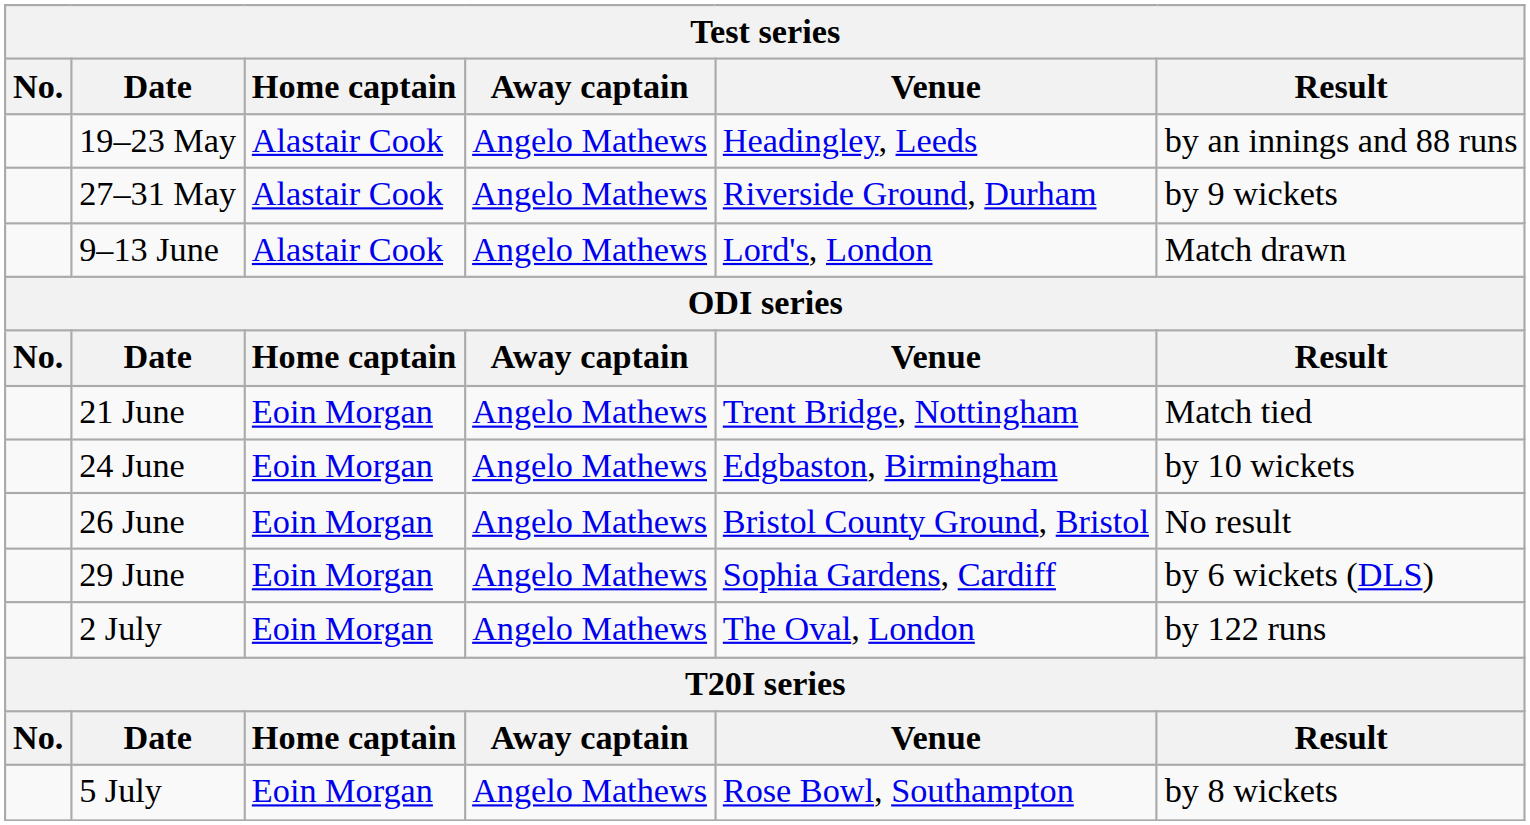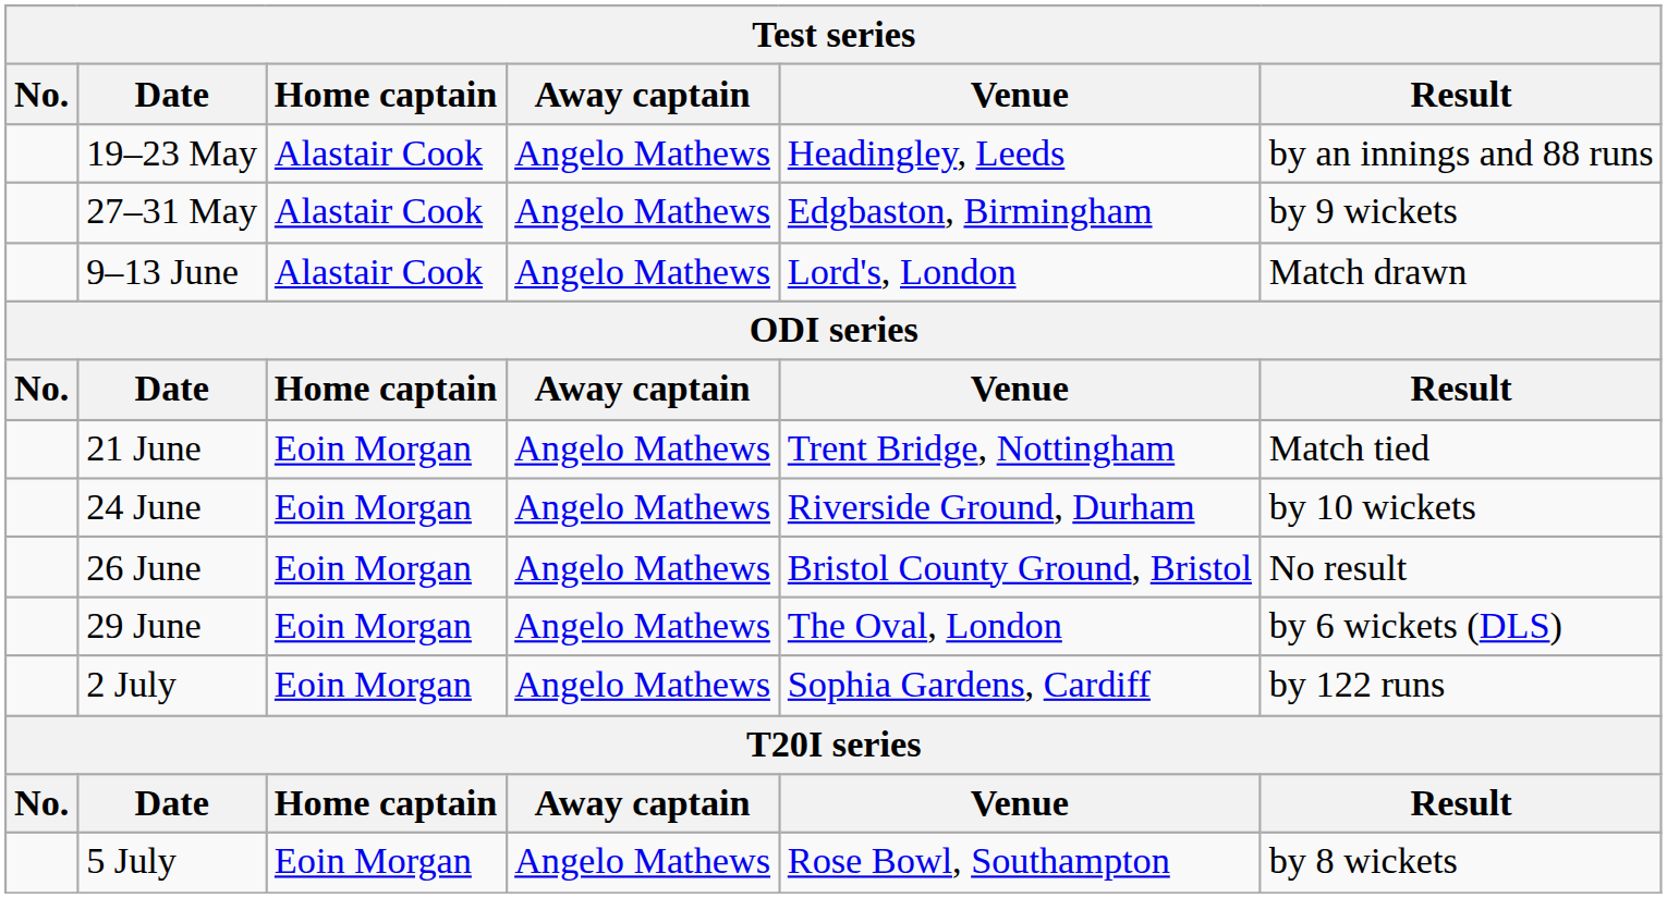27–31 May | Venue: Riverside Ground, Durham -> Edgbaston, Birmingham
24 June | Venue: Edgbaston, Birmingham -> Riverside Ground, Durham
29 June | Venue: Sophia Gardens, Cardiff -> The Oval, London
2 July | Venue: The Oval, London -> Sophia Gardens, Cardiff
